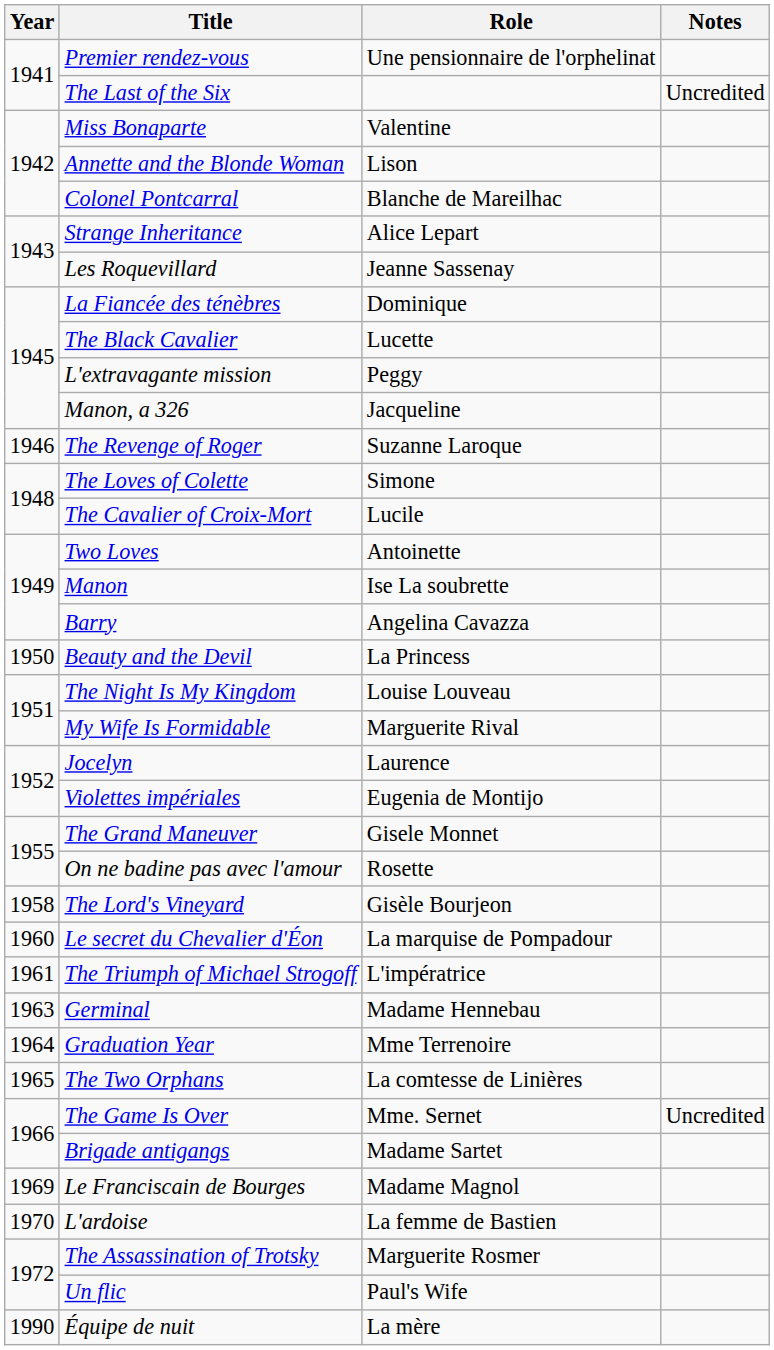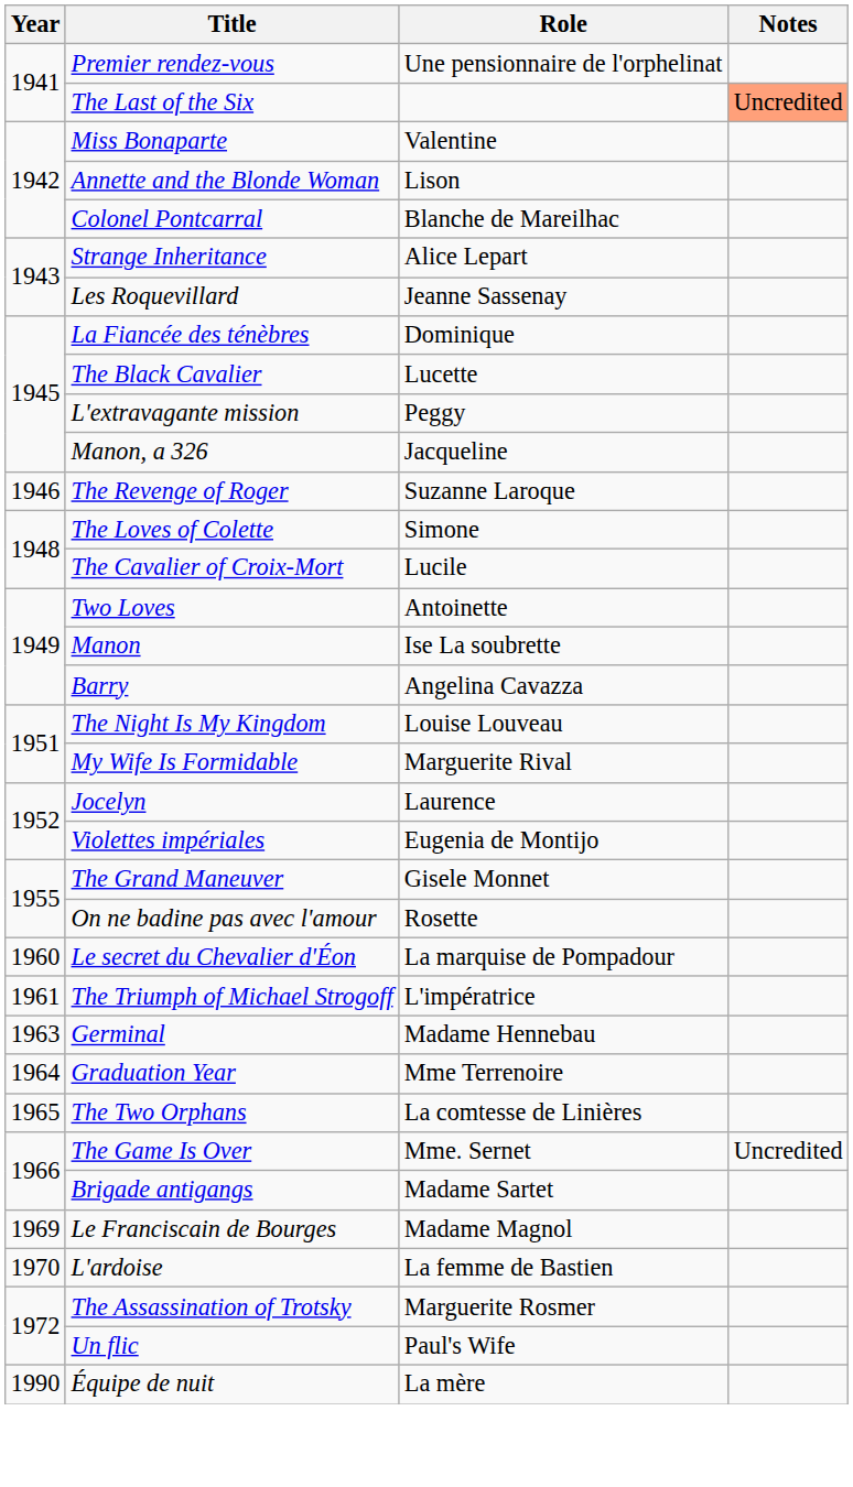The Last of the Six | Notes: no background -> lightsalmon background
- row: 1950 | Beauty and the Devil | La Princess
- row: 1958 | The Lord's Vineyard | Gisèle Bourjeon
